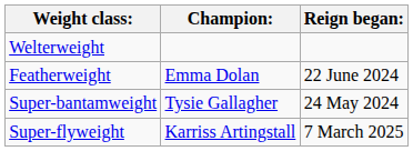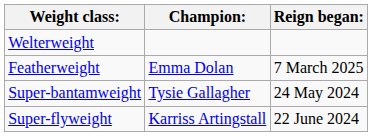Featherweight | Reign began:: 22 June 2024 -> 7 March 2025
Super-flyweight | Reign began:: 7 March 2025 -> 22 June 2024
